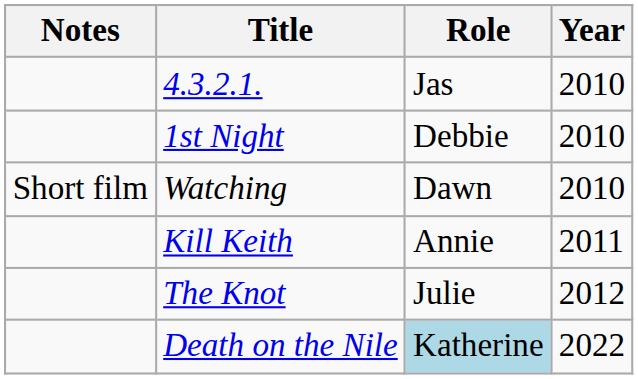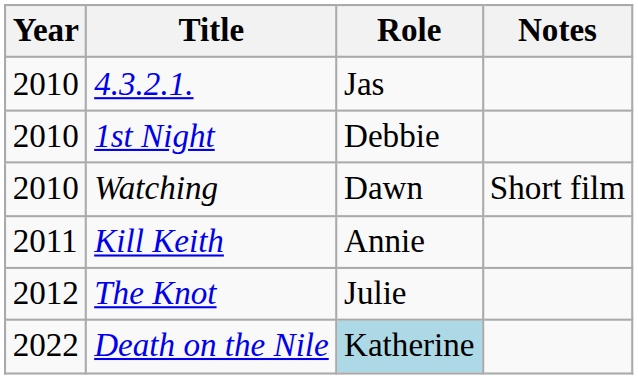columns swapped: Year <-> Notes
